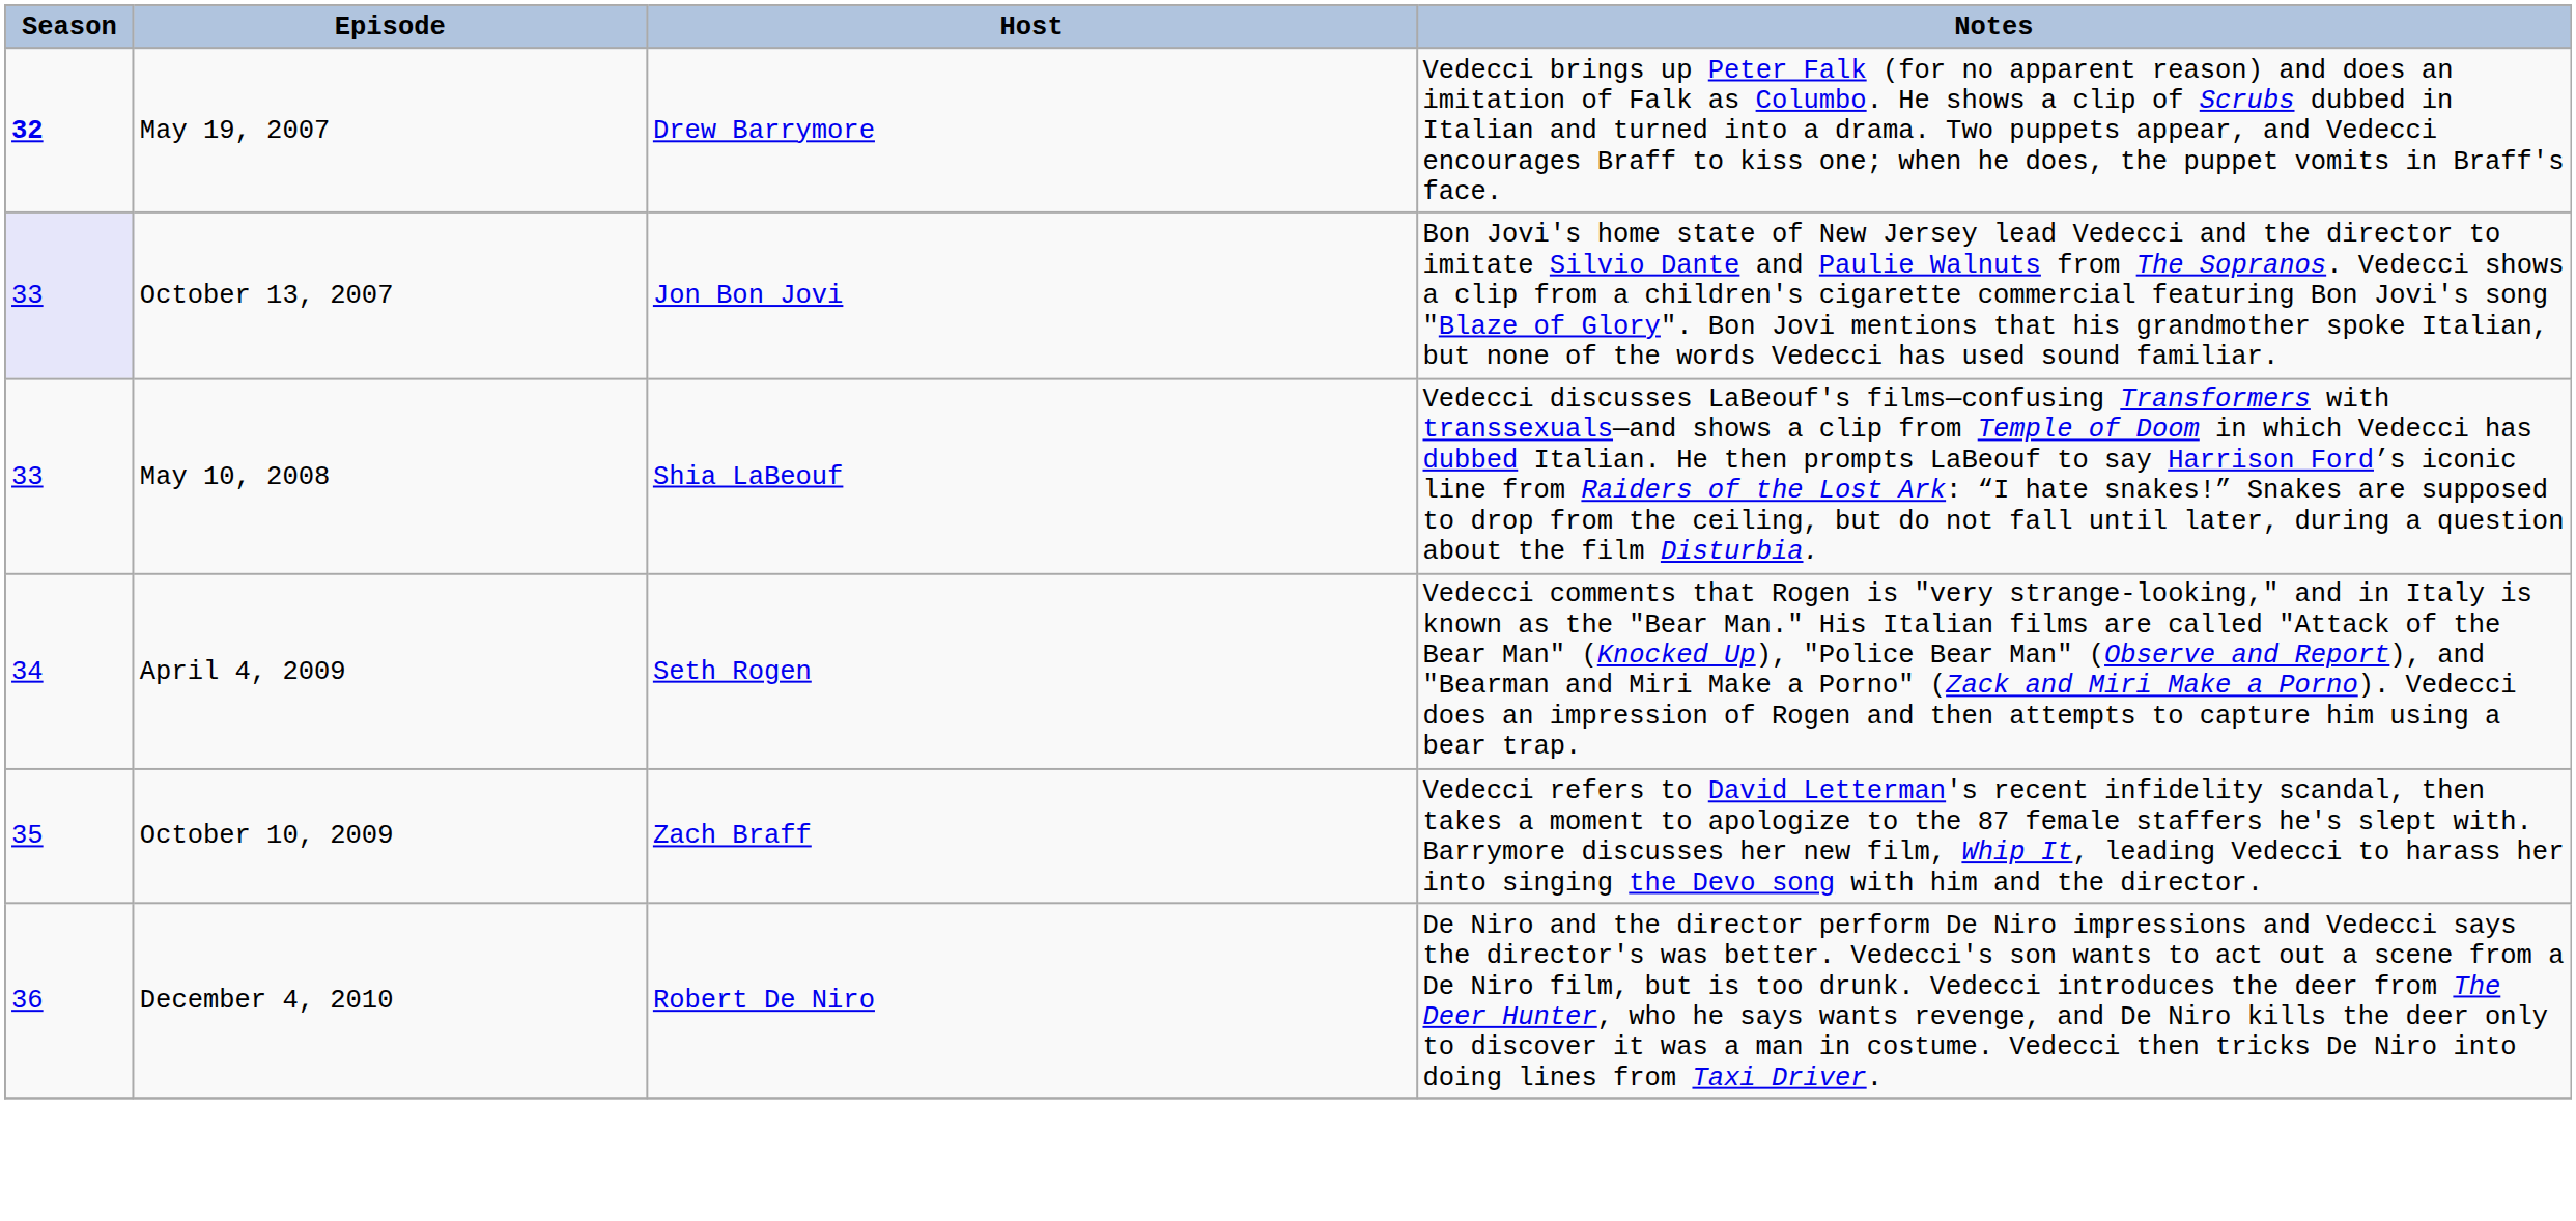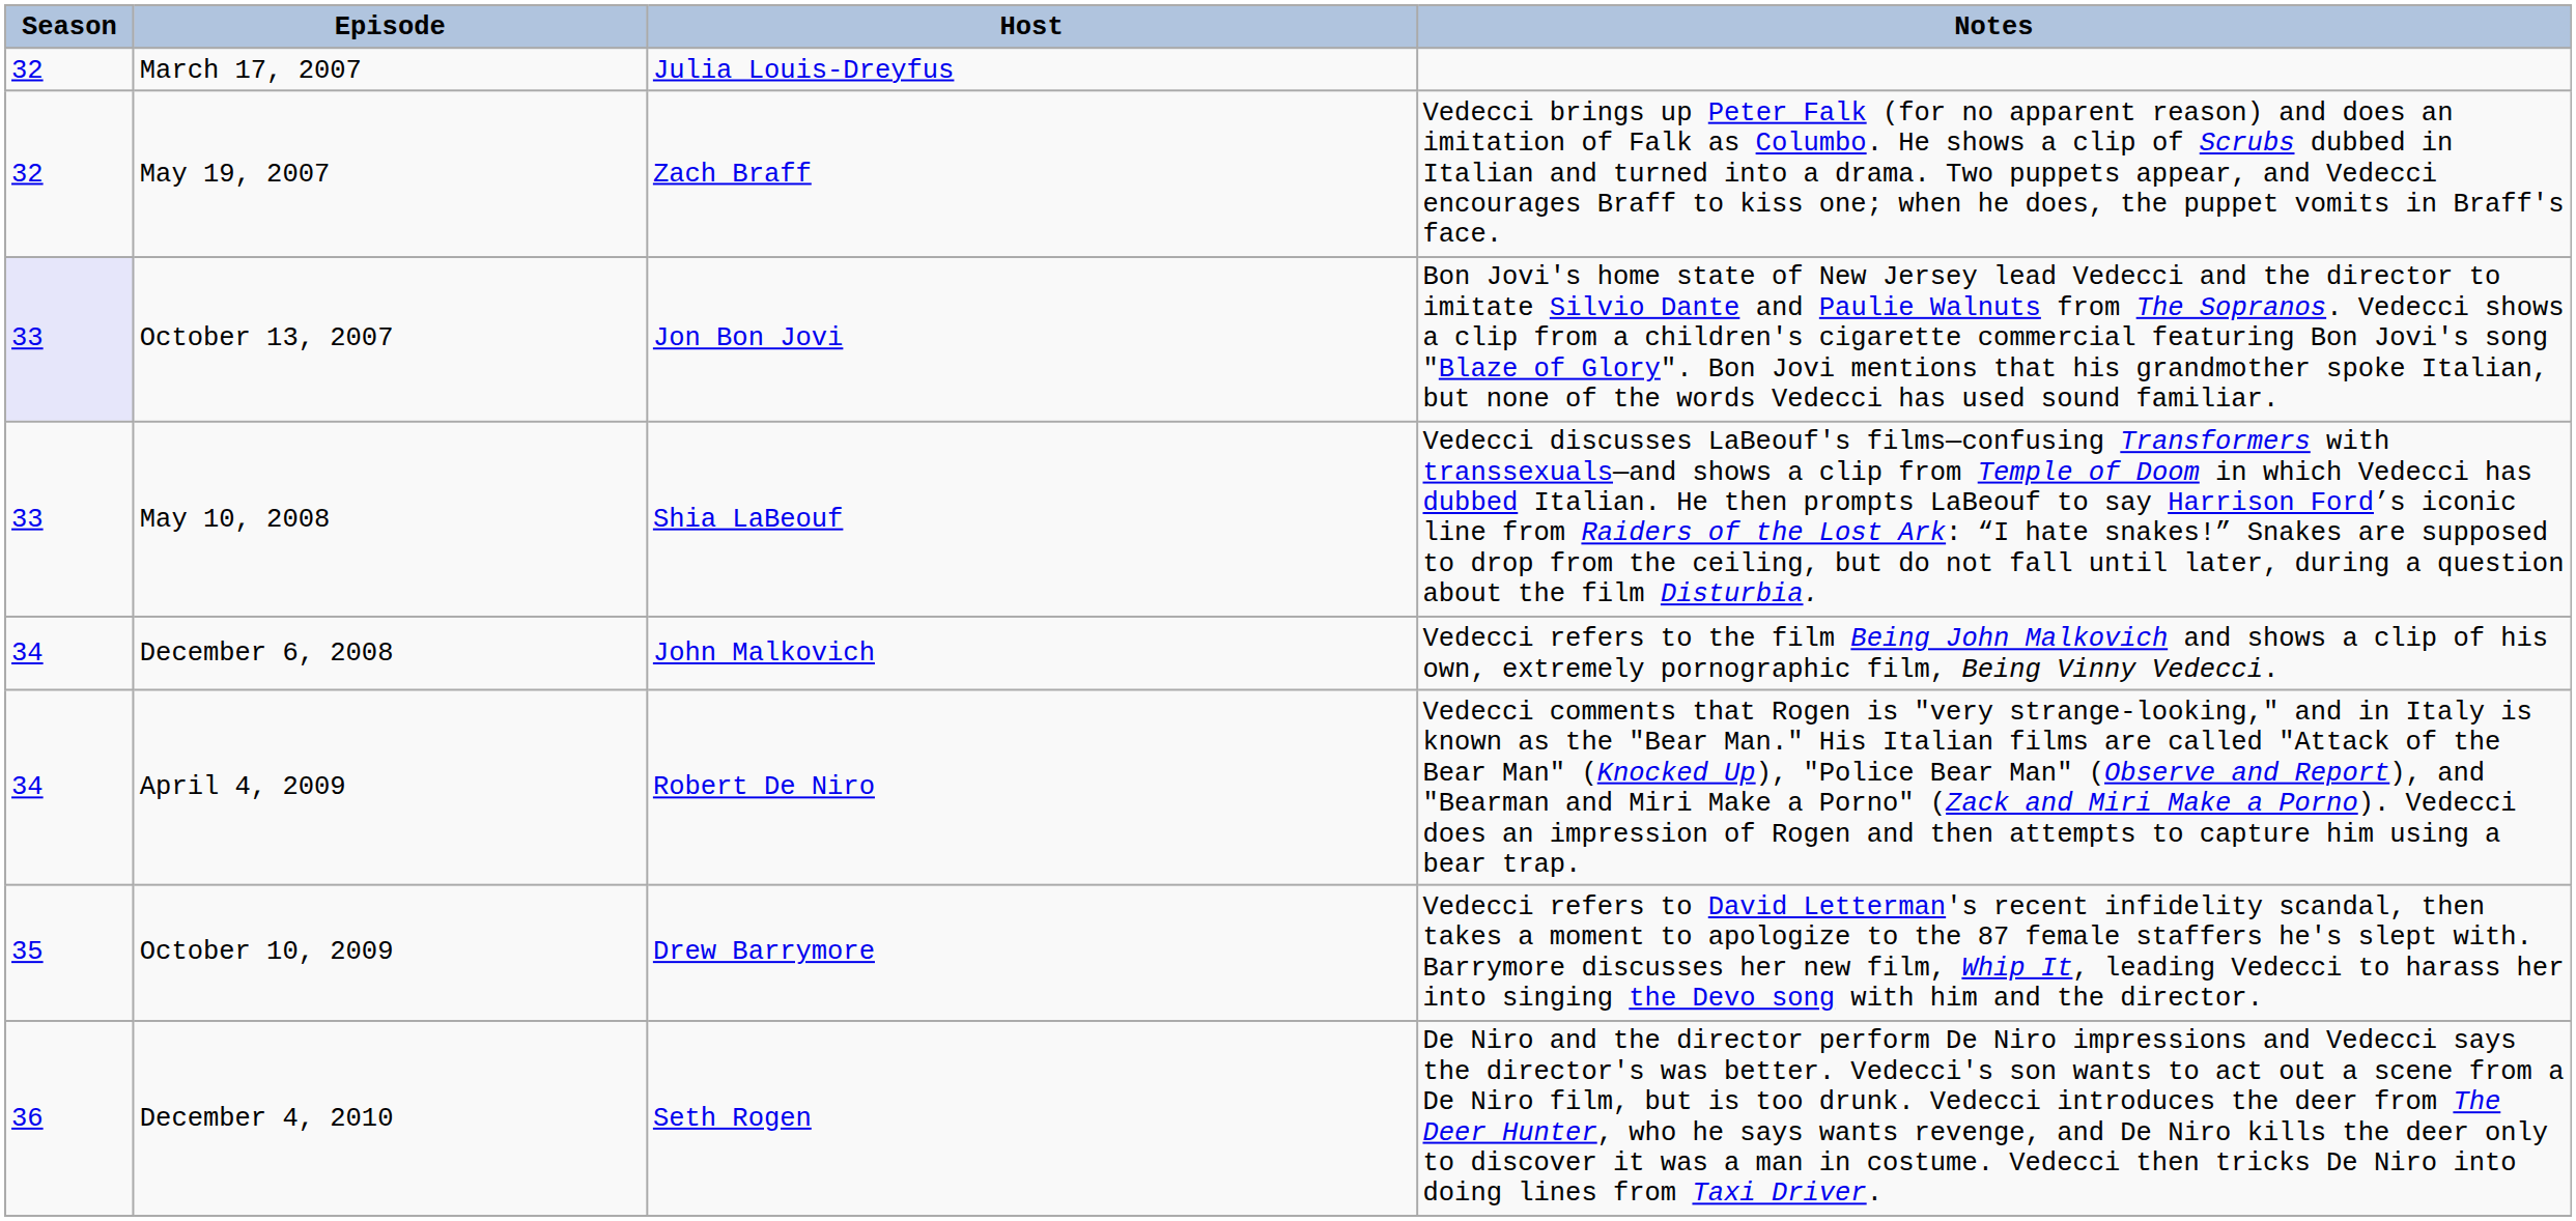+ row: 32 | March 17, 2007 | Julia Louis-Dreyfus
May 19, 2007 | Season: bold -> normal
May 19, 2007 | Host: Drew Barrymore -> Zach Braff
+ row: 34 | December 6, 2008 | John Malkovich | Vedecci refers to the film Being John Malkovich and shows a clip of his own, extremely pornographic film, Being Vinny Vedecci.
April 4, 2009 | Host: Seth Rogen -> Robert De Niro
October 10, 2009 | Host: Zach Braff -> Drew Barrymore
December 4, 2010 | Host: Robert De Niro -> Seth Rogen
